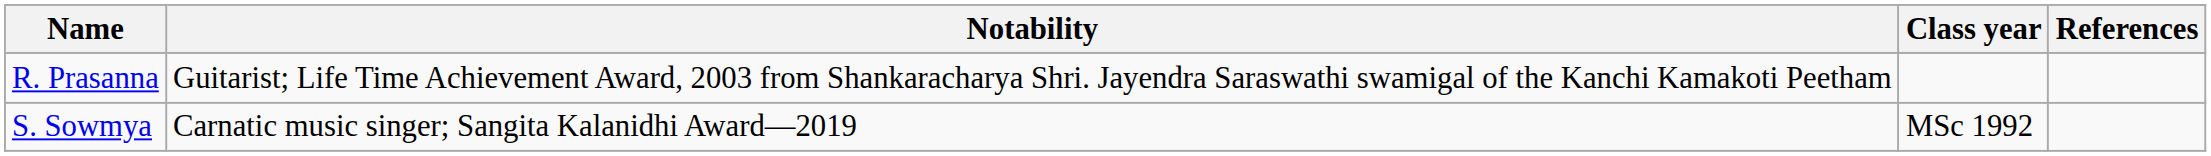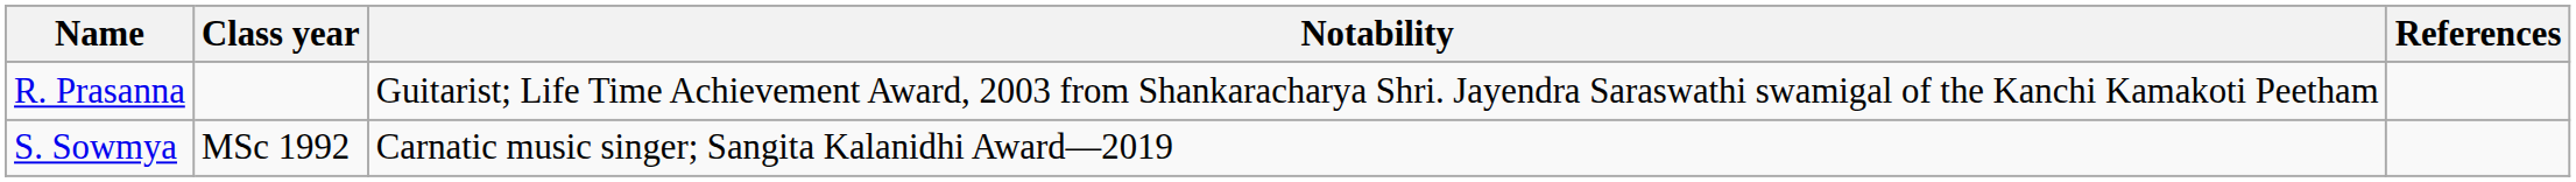columns swapped: Class year <-> Notability
